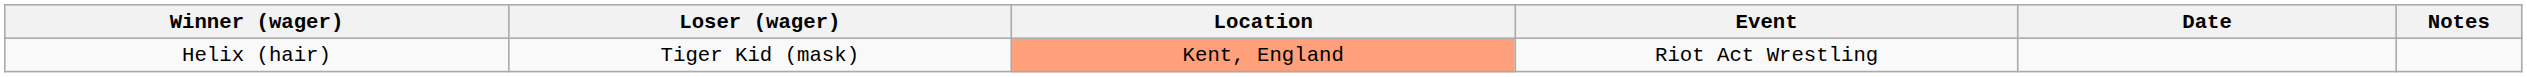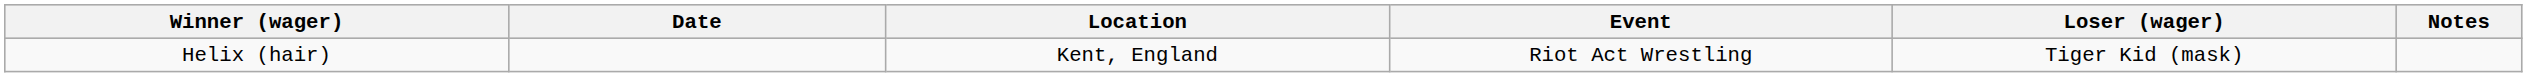columns swapped: Loser (wager) <-> Date
Helix (hair) | Location: lightsalmon background -> no background
